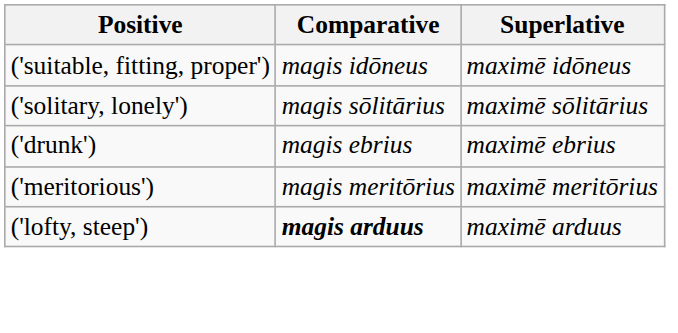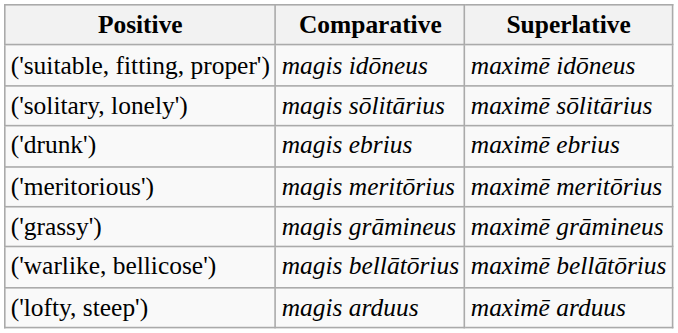+ row: ('grassy') | magis grāmineus | maximē grāmineus
+ row: ('warlike, bellicose') | magis bellātōrius | maximē bellātōrius
('lofty, steep') | Comparative: bold -> normal
